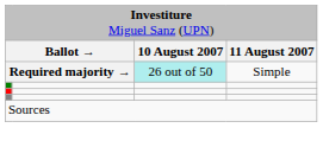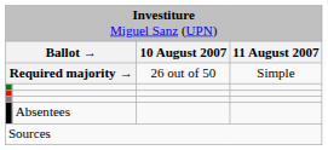Required majority → | column 3: paleturquoise background -> no background
+ row: Absentees
